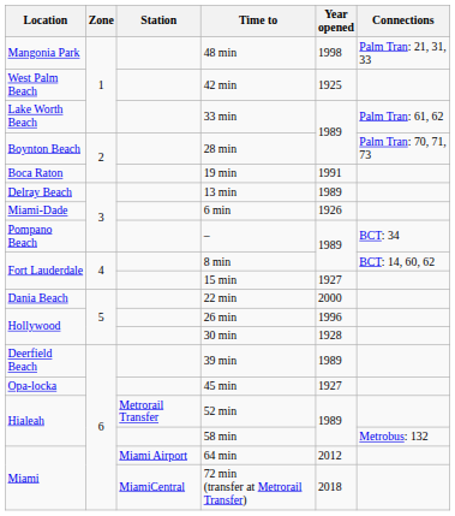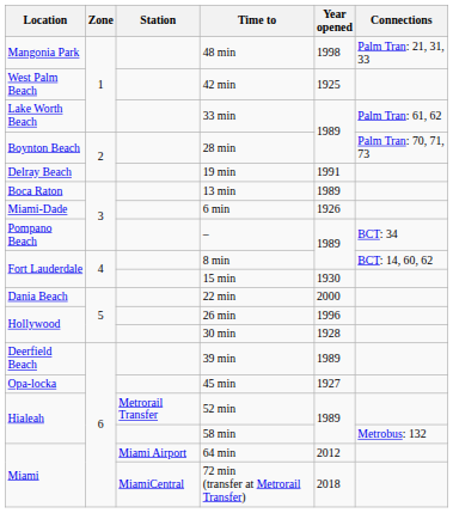19 min | Location: Boca Raton -> Delray Beach
13 min | Location: Delray Beach -> Boca Raton
15 min | Year opened: 1927 -> 1930
